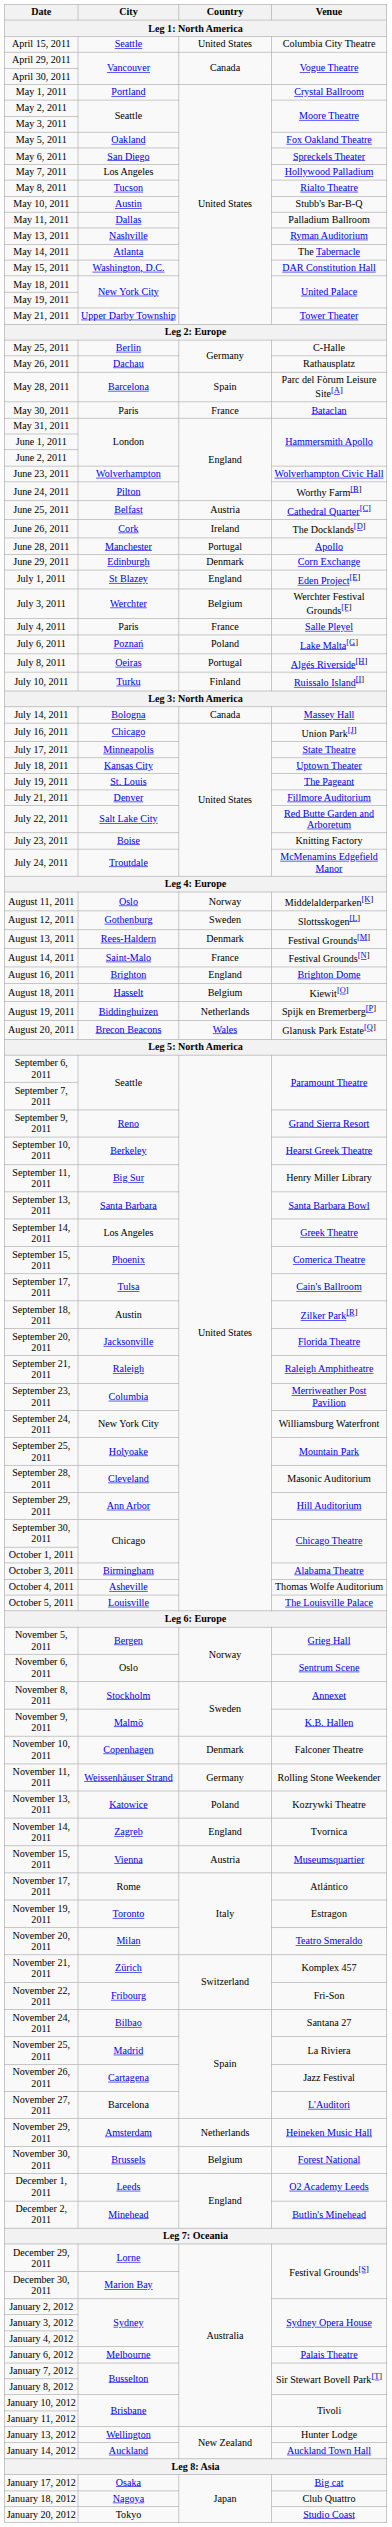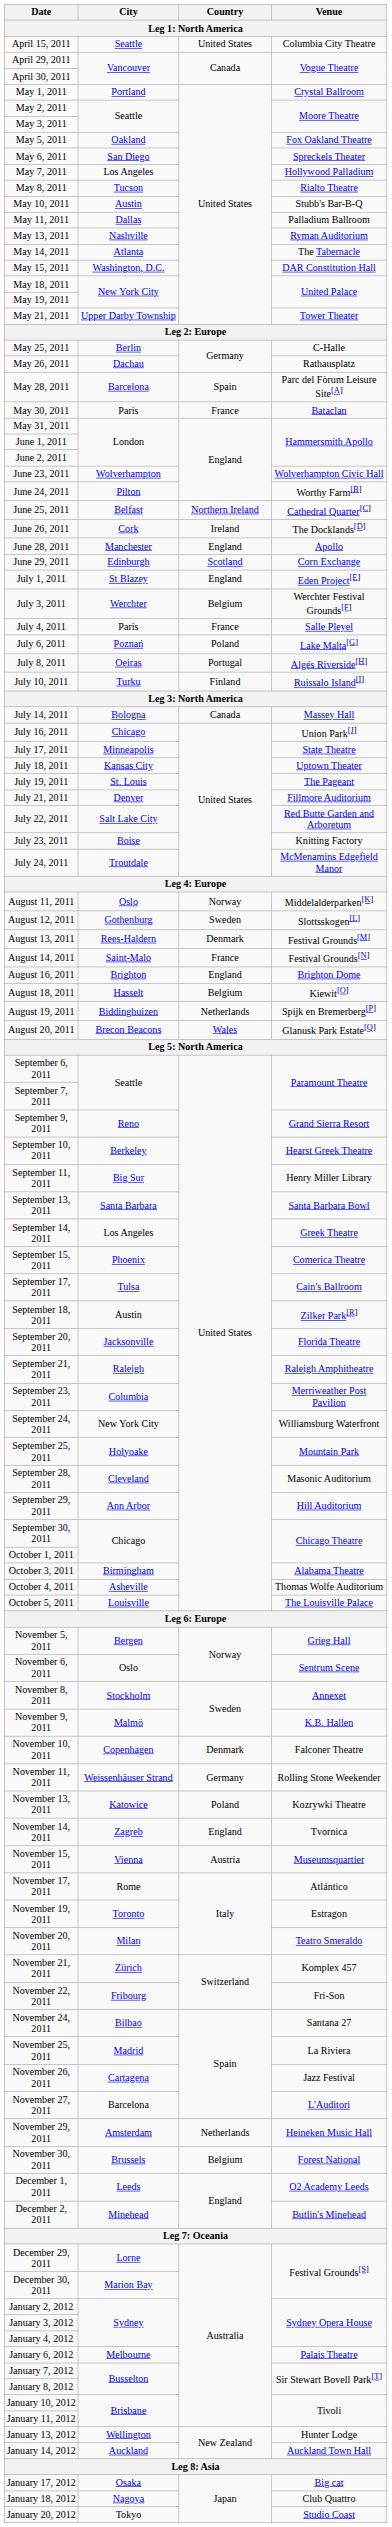June 25, 2011 | Country: Austria -> Northern Ireland
June 28, 2011 | Country: Portugal -> England
June 29, 2011 | Country: Denmark -> Scotland
